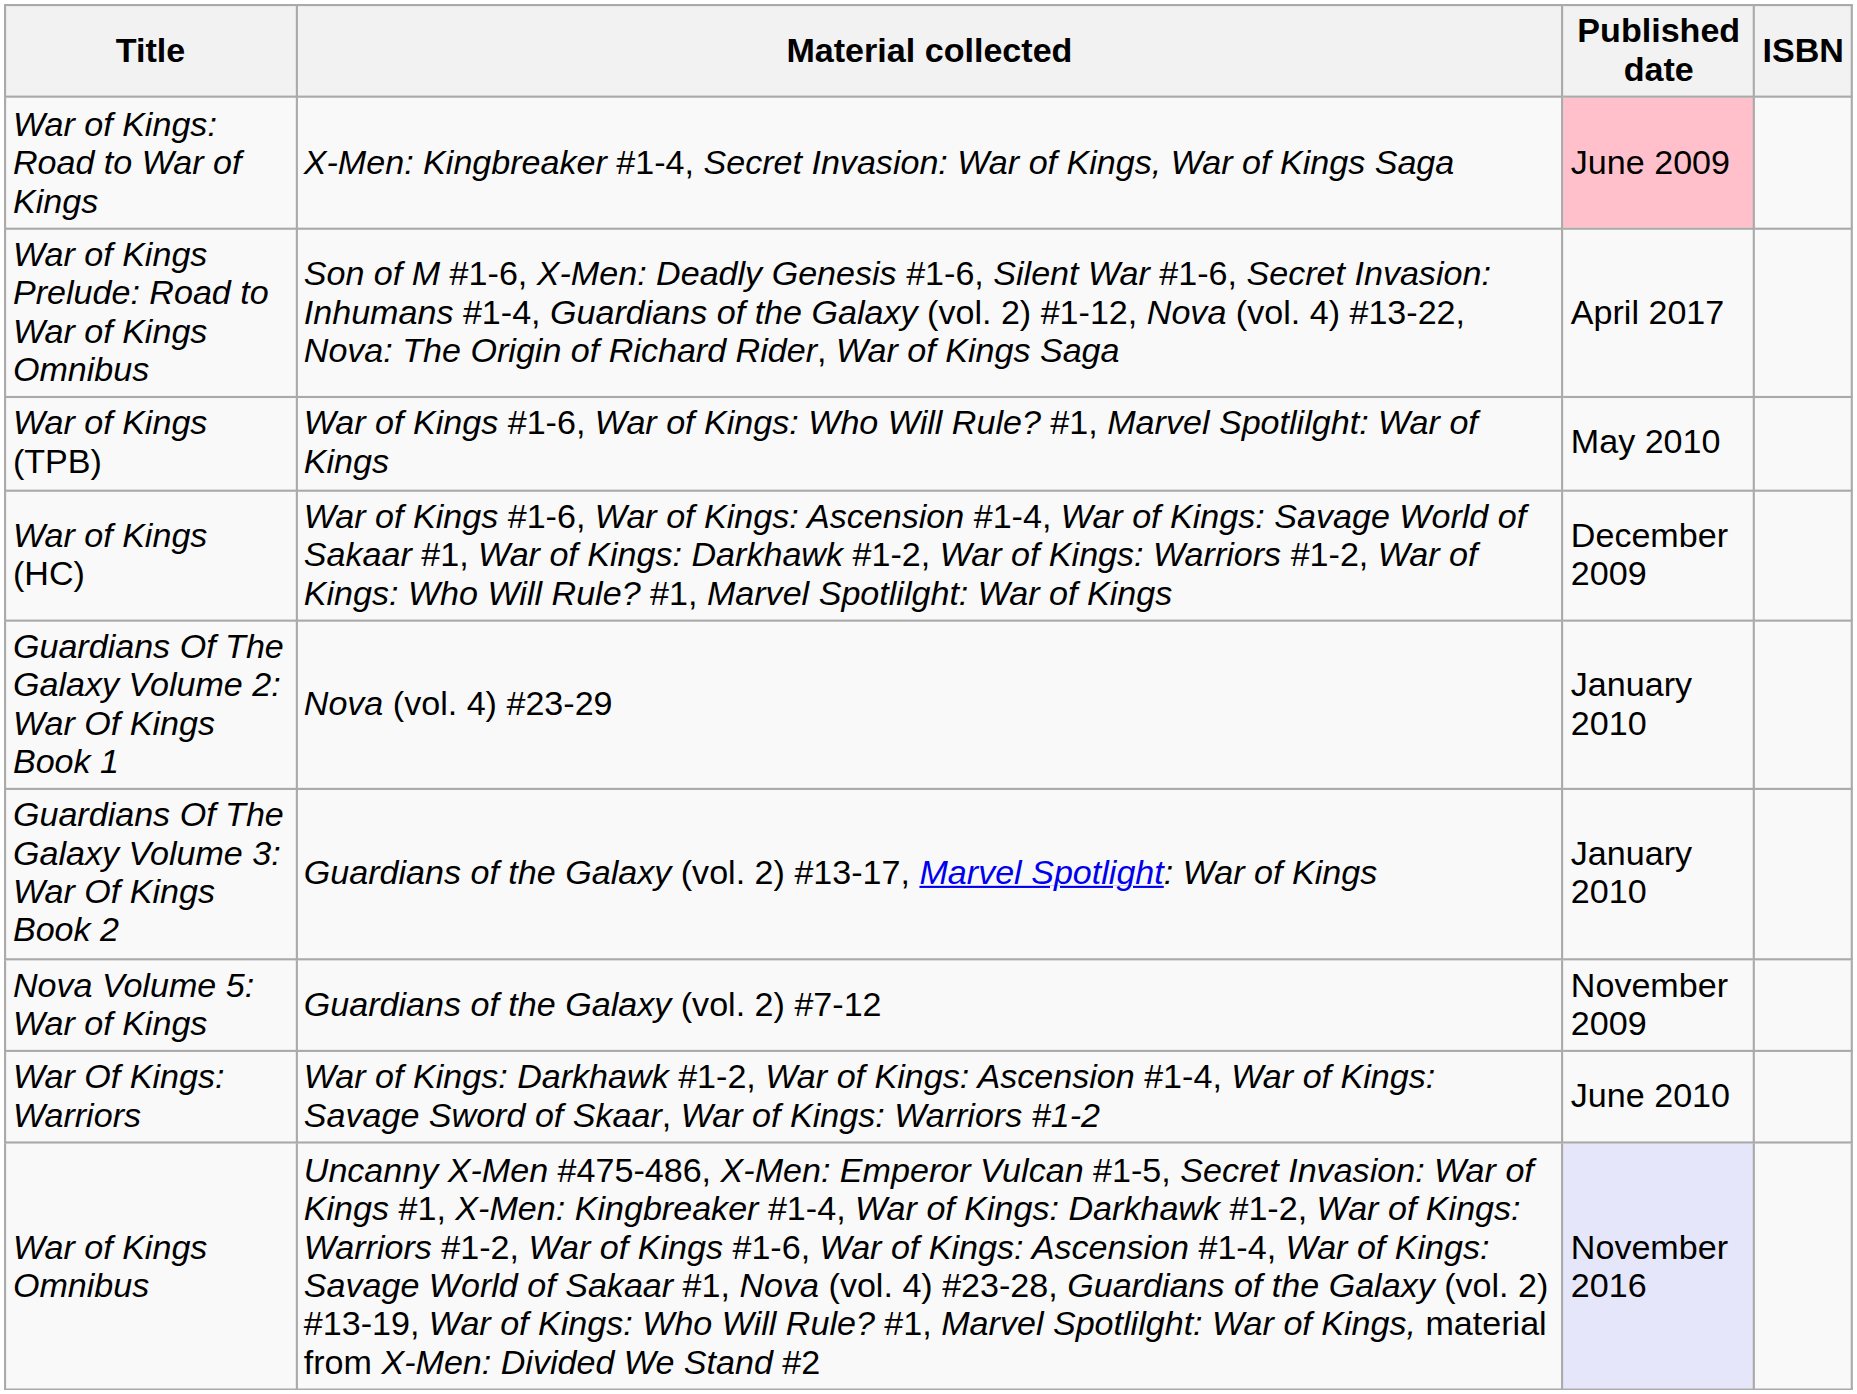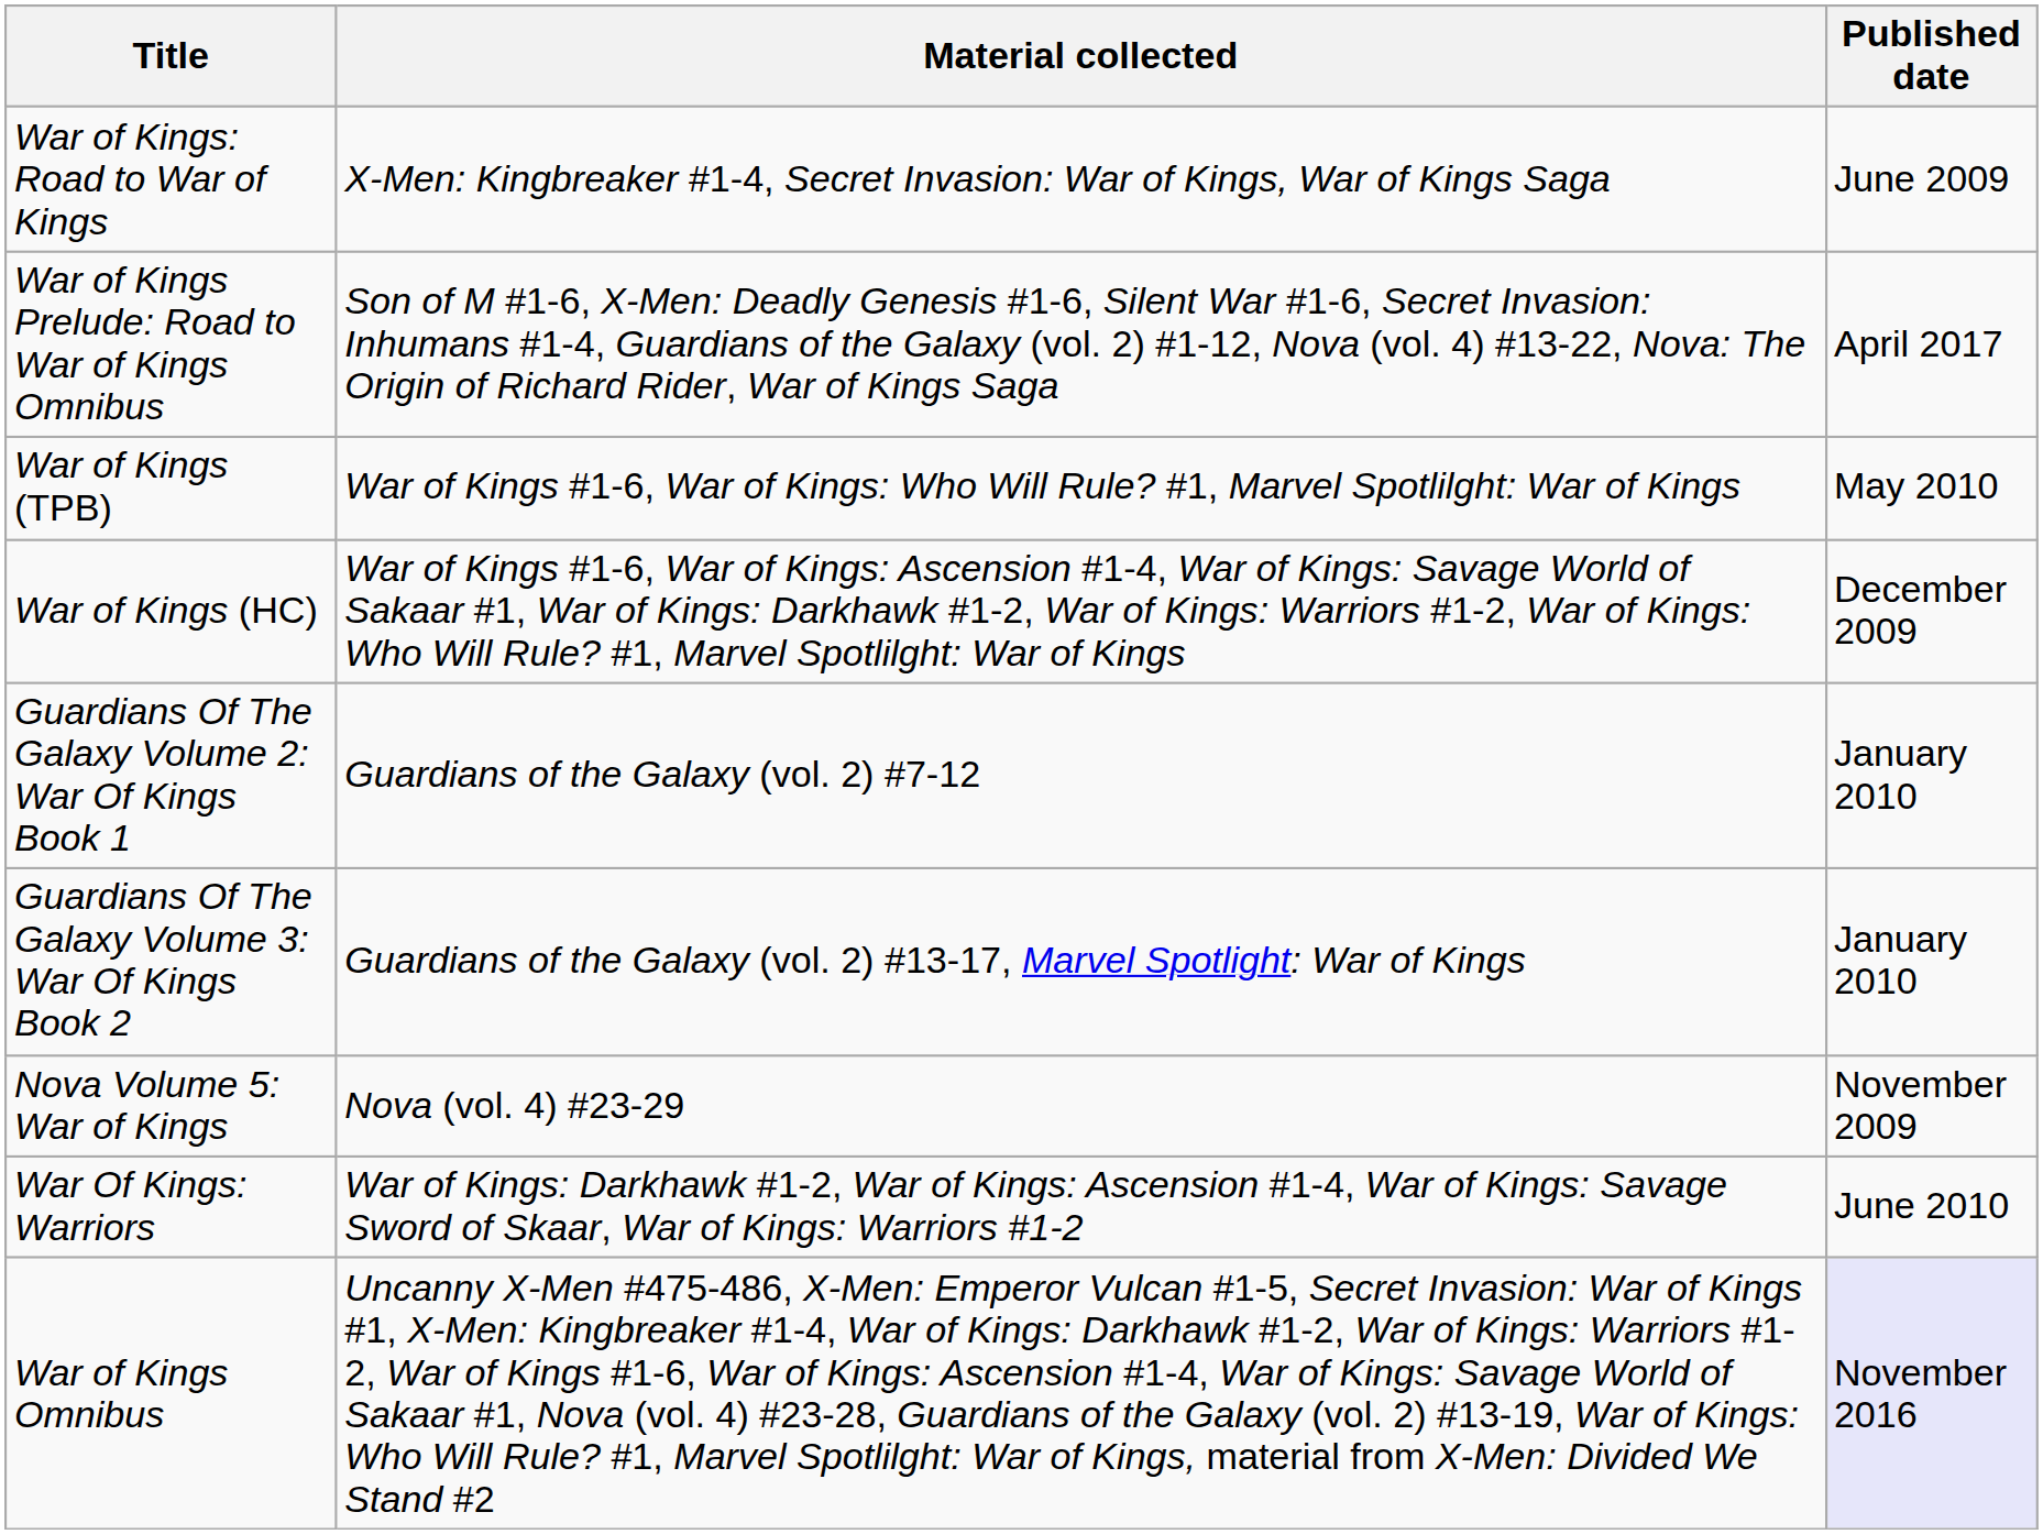- column: ISBN
War of Kings: Road to War of Kings | Published date: pink background -> no background
Guardians Of The Galaxy Volume 2: War Of Kings Book 1 | Material collected: Nova (vol. 4) #23-29 -> Guardians of the Galaxy (vol. 2) #7-12
Nova Volume 5: War of Kings | Material collected: Guardians of the Galaxy (vol. 2) #7-12 -> Nova (vol. 4) #23-29
